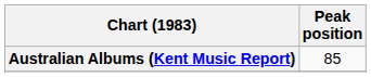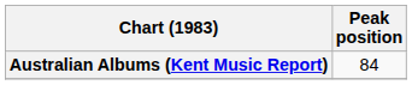Australian Albums (Kent Music Report) | Peak position: 85 -> 84
